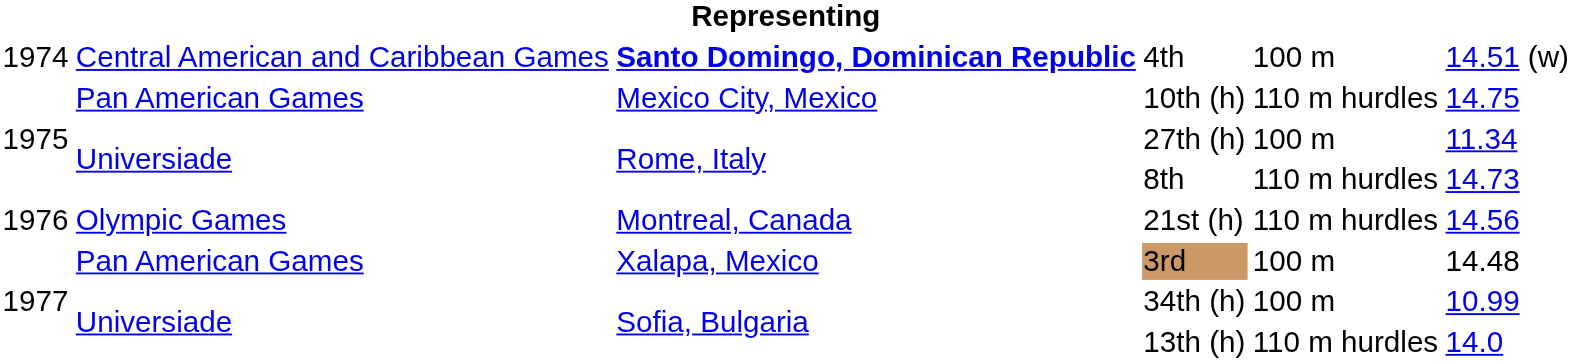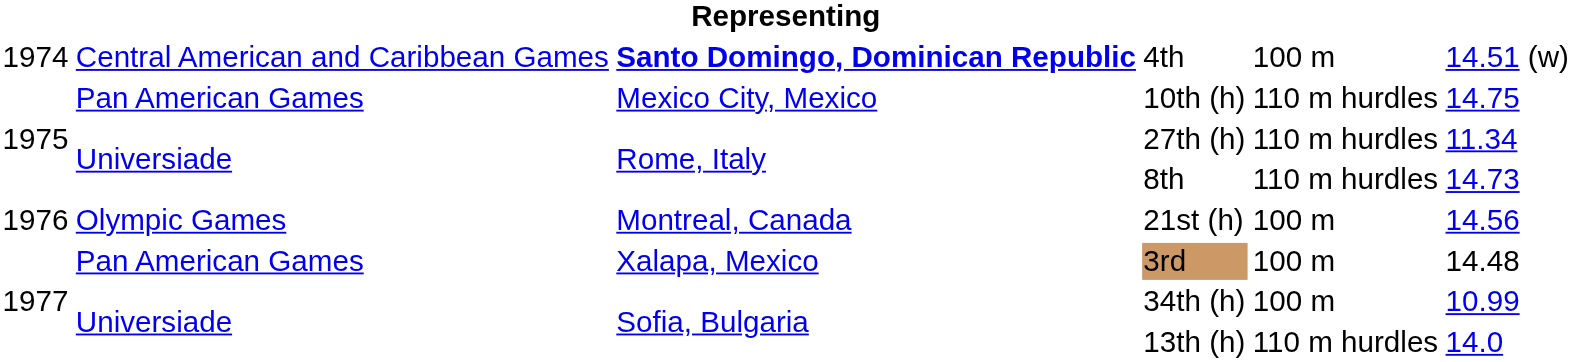27th (h) | column 5: 100 m -> 110 m hurdles
21st (h) | column 5: 110 m hurdles -> 100 m
